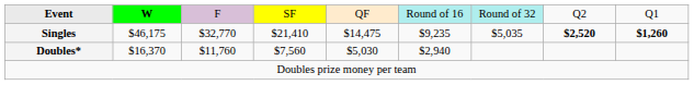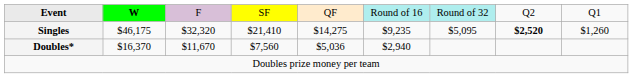Singles | column 3: $32,770 -> $32,320
Singles | column 5: $14,475 -> $14,275
Singles | column 7: $5,035 -> $5,095
Singles | column 9: bold -> normal
Doubles* | column 3: $11,760 -> $11,670
Doubles* | column 5: $5,030 -> $5,036
